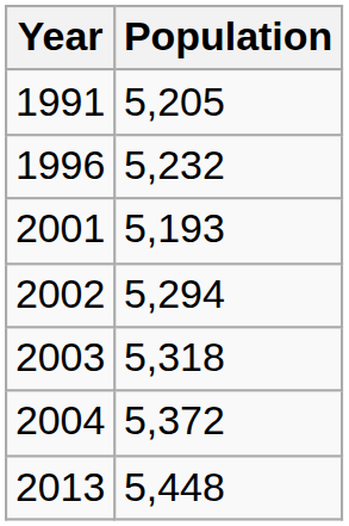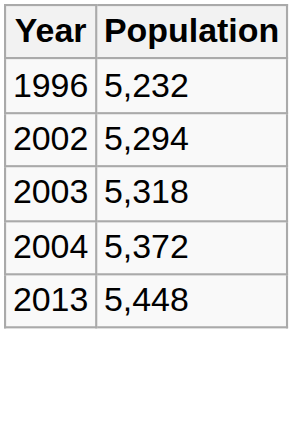- row: 1991 | 5,205
- row: 2001 | 5,193
